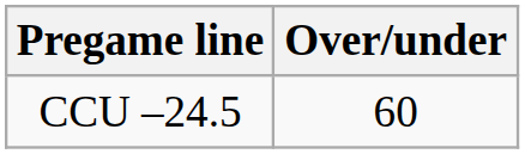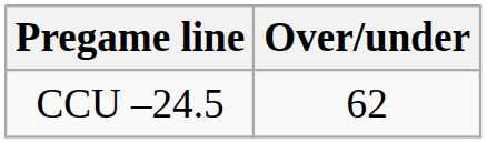CCU –24.5 | Over/under: 60 -> 62
